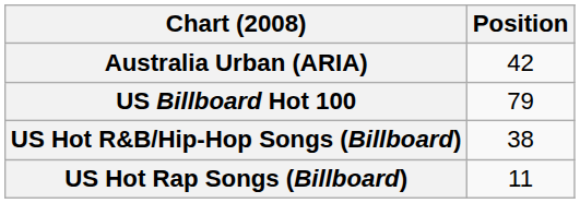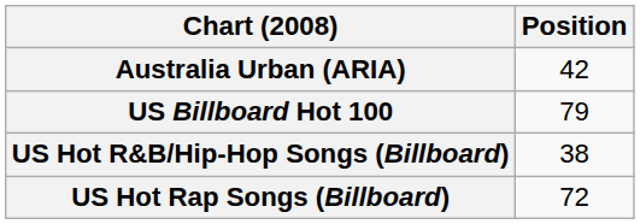US Hot Rap Songs (Billboard) | Position: 11 -> 72
